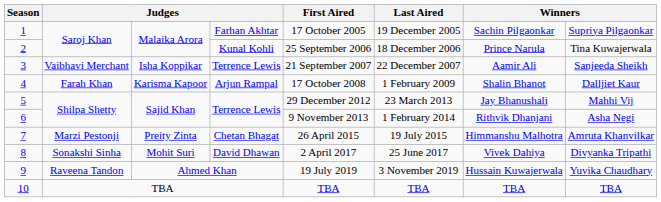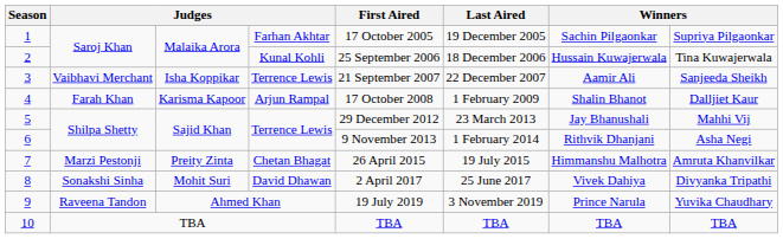2 | column 7: Prince Narula -> Hussain Kuwajerwala
9 | column 7: Hussain Kuwajerwala -> Prince Narula
